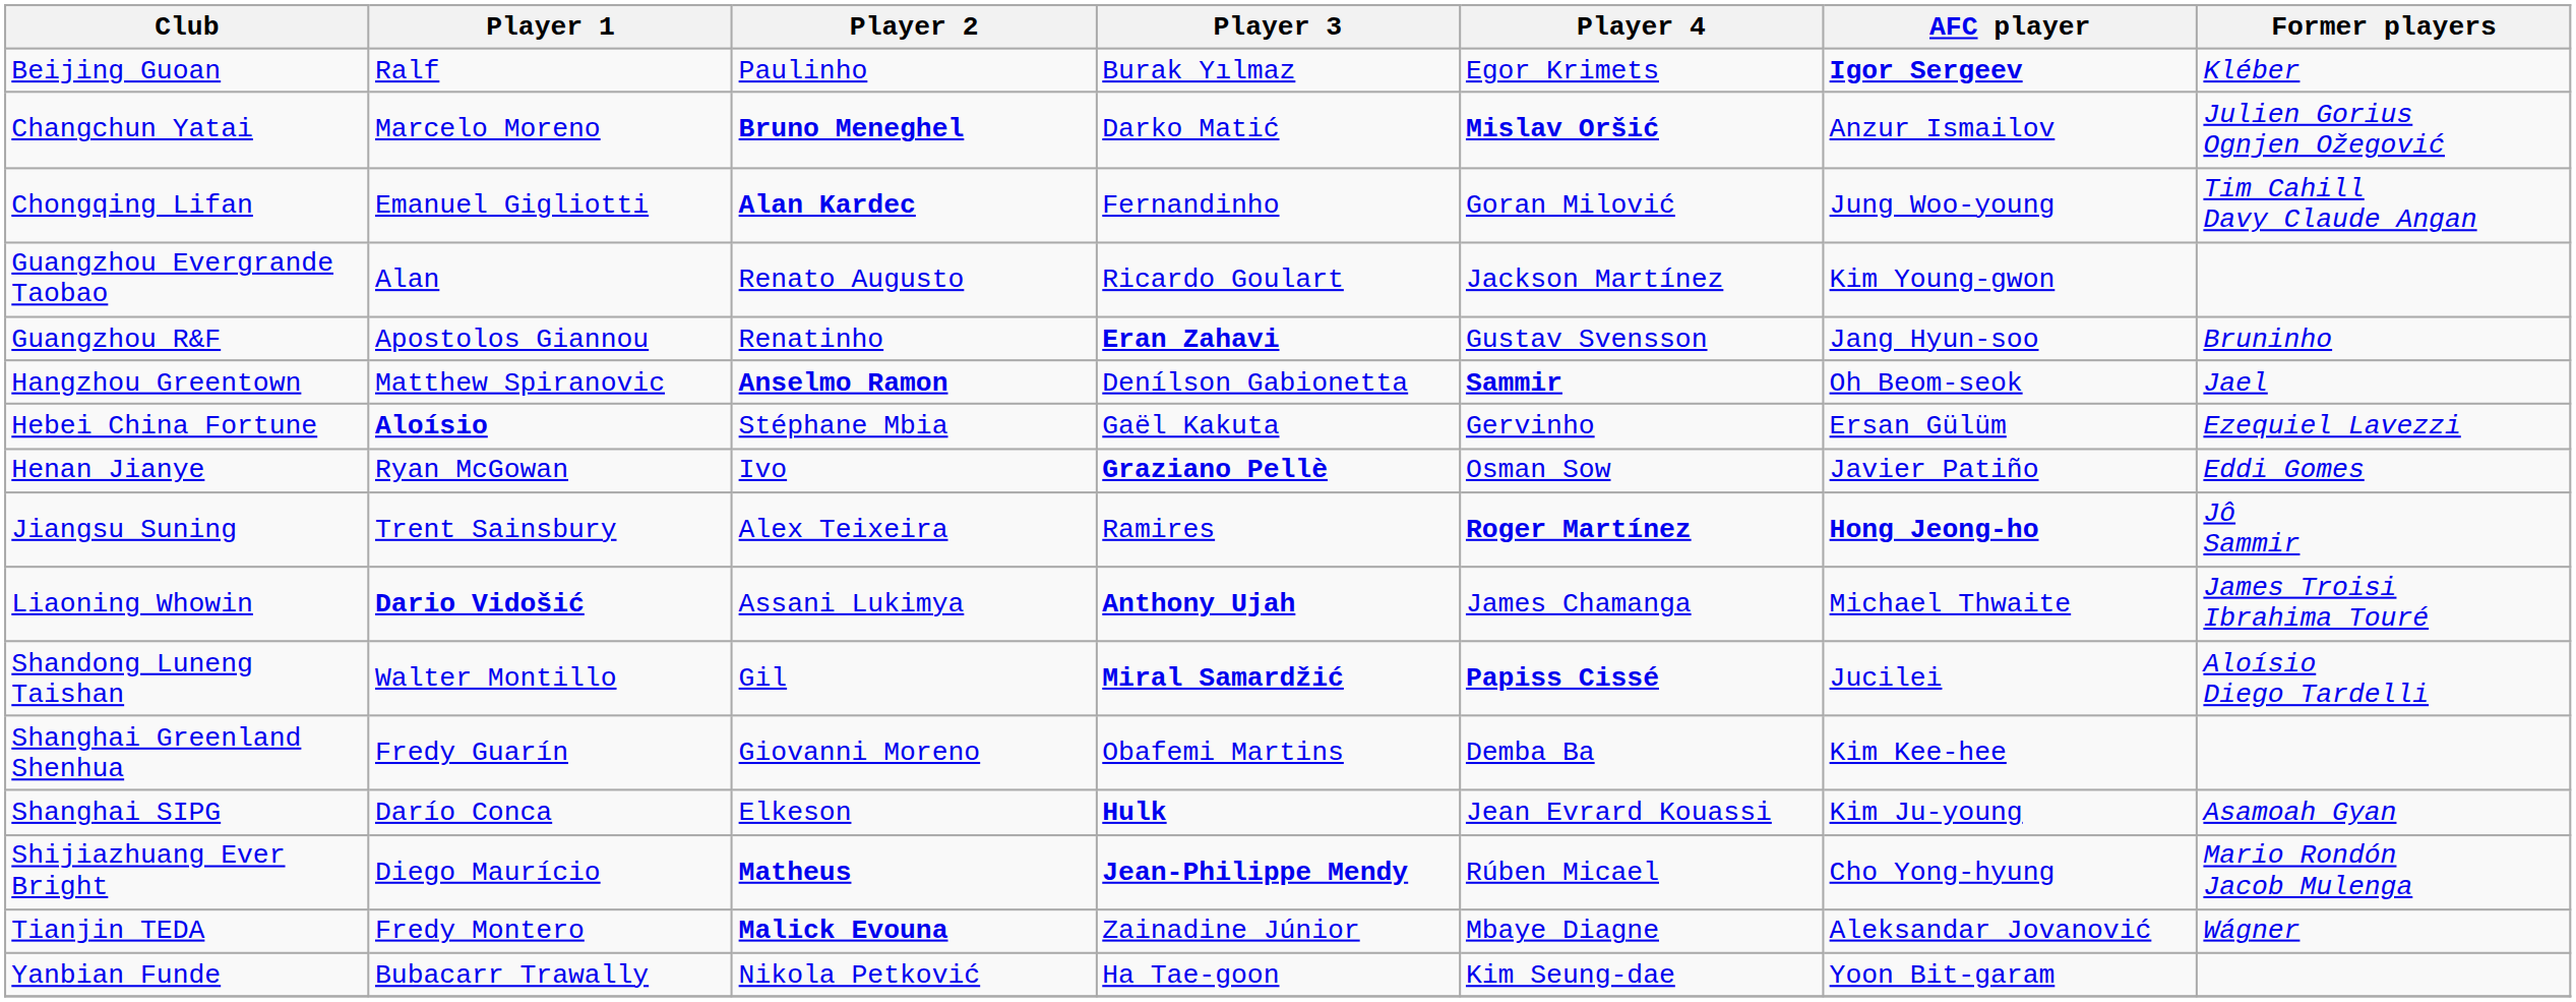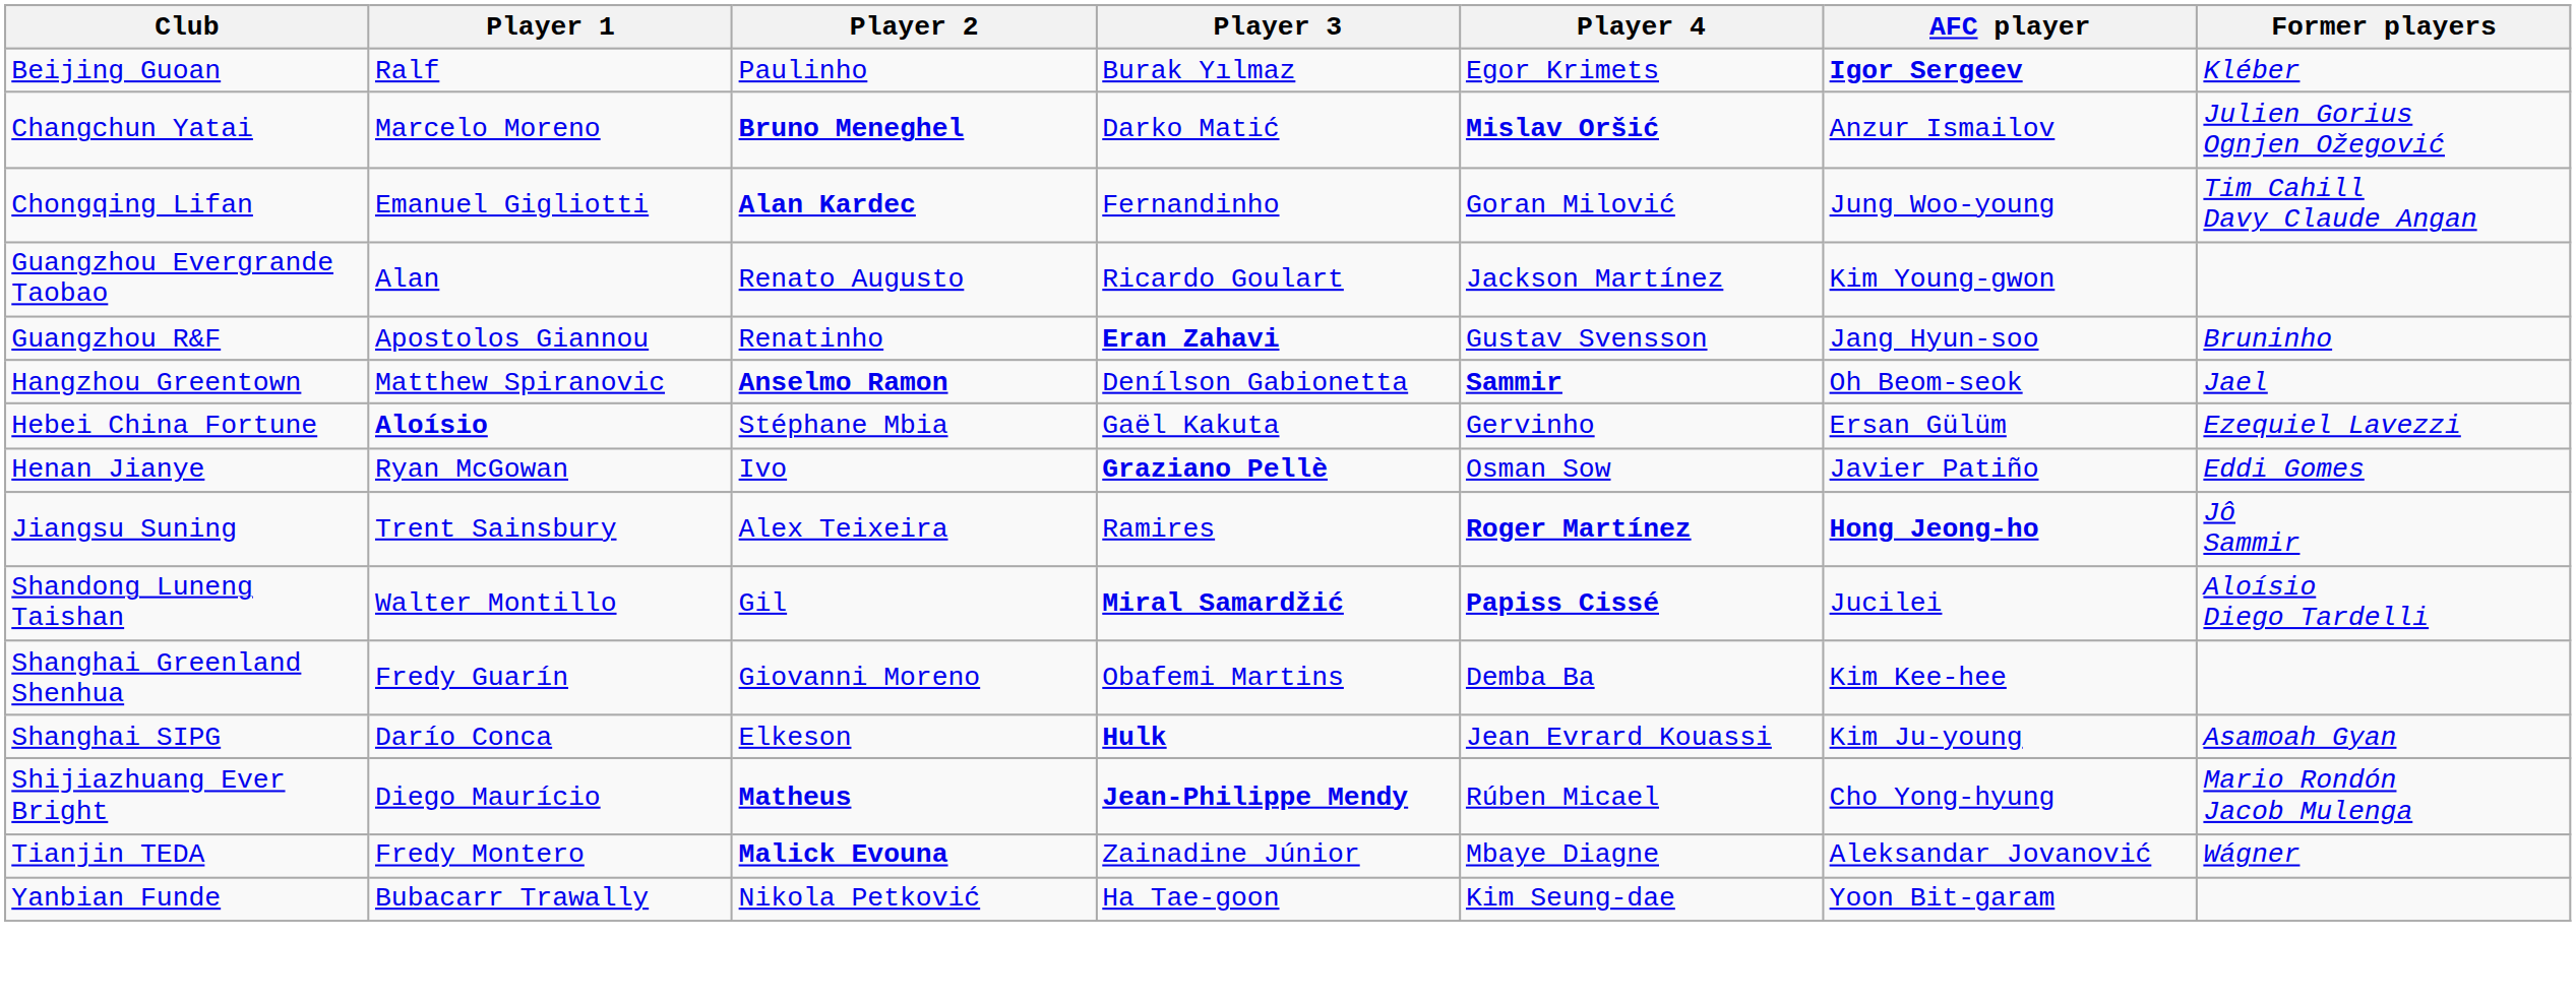- row: Liaoning Whowin | Dario Vidošić | Assani Lukimya | Anthony Ujah | James Chamanga | Michael Thwaite | James Troisi Ibrahima Touré
